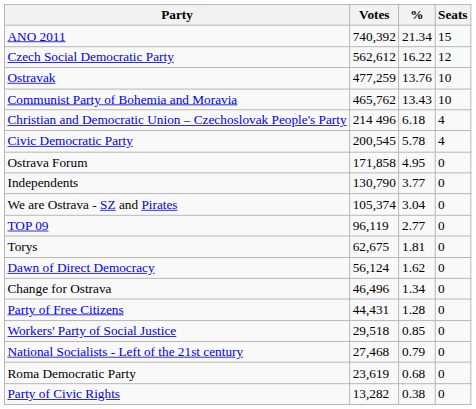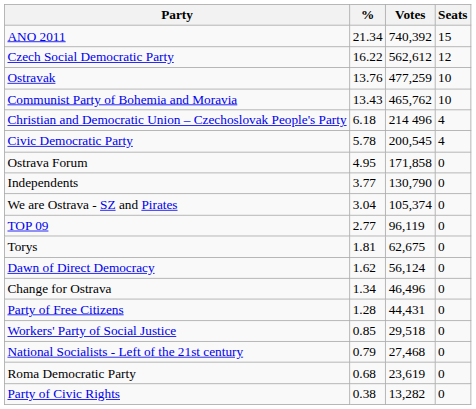columns swapped: Votes <-> %
